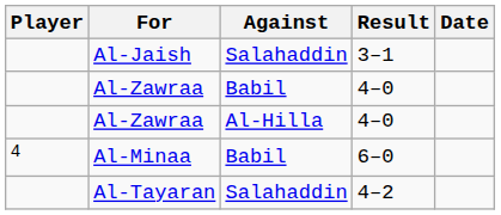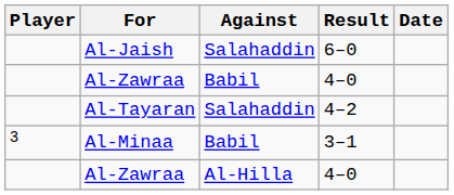Al-Jaish | Result: 3–1 -> 6–0
rows swapped: Al-Tayaran <-> Al-Zawraa / Al-Hilla
Al-Minaa | Player: 4 -> 3
Al-Minaa | Result: 6–0 -> 3–1
